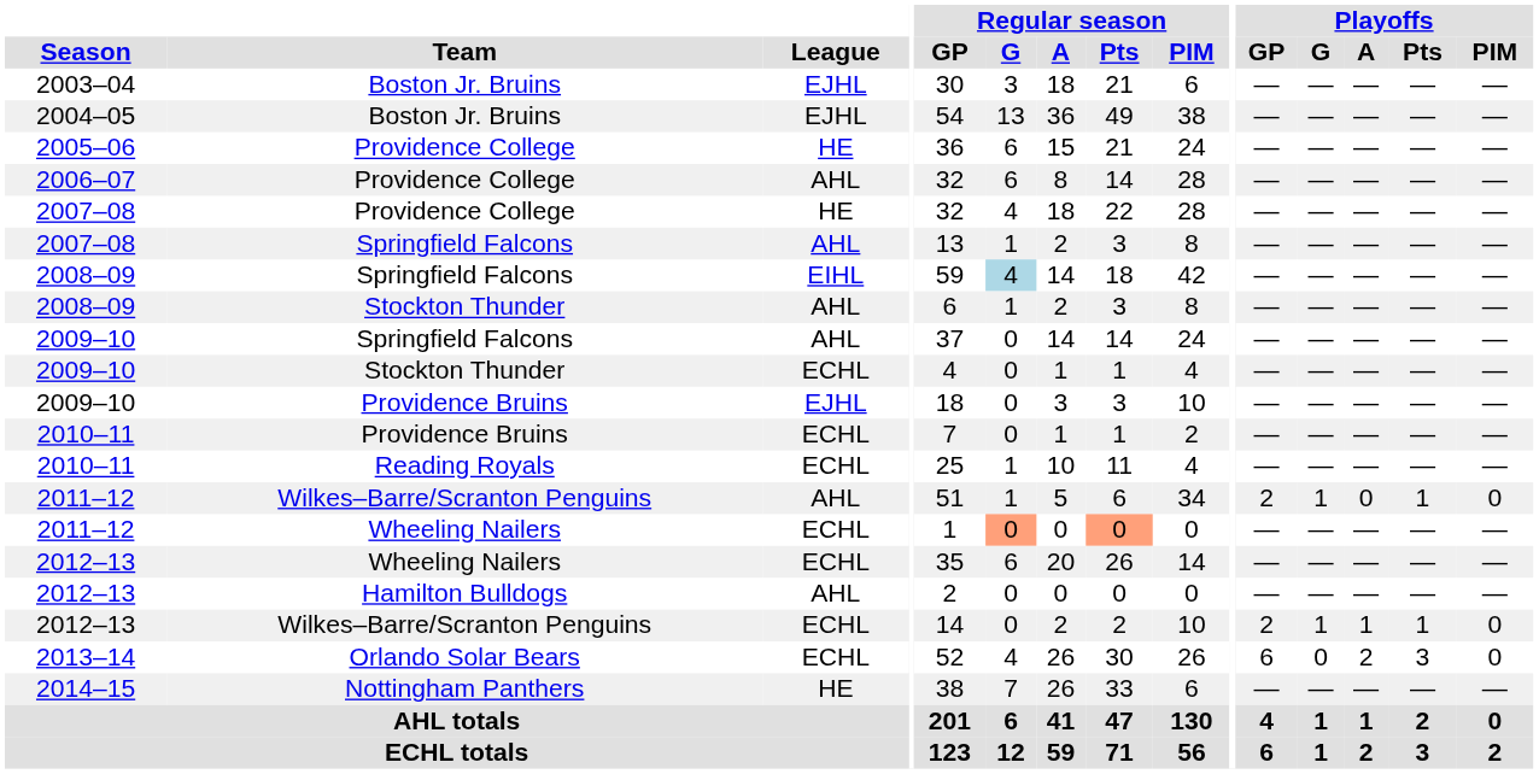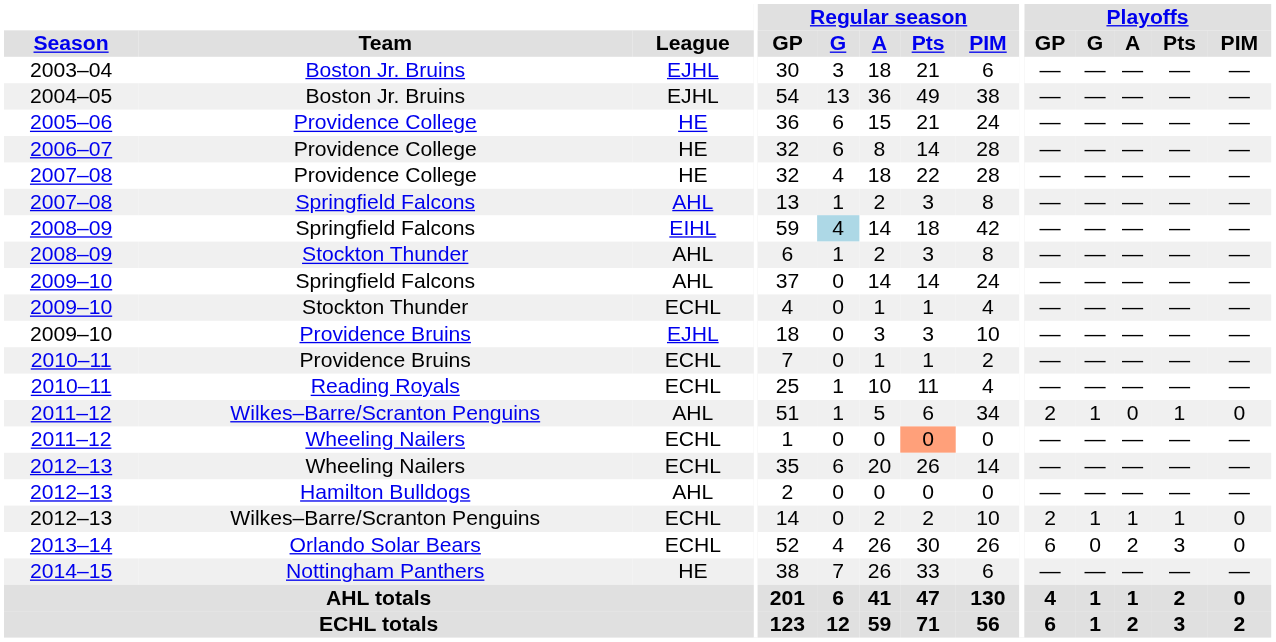2006–07 | League: AHL -> HE
2011–12 / Wheeling Nailers | Regular season / G: lightsalmon background -> no background
